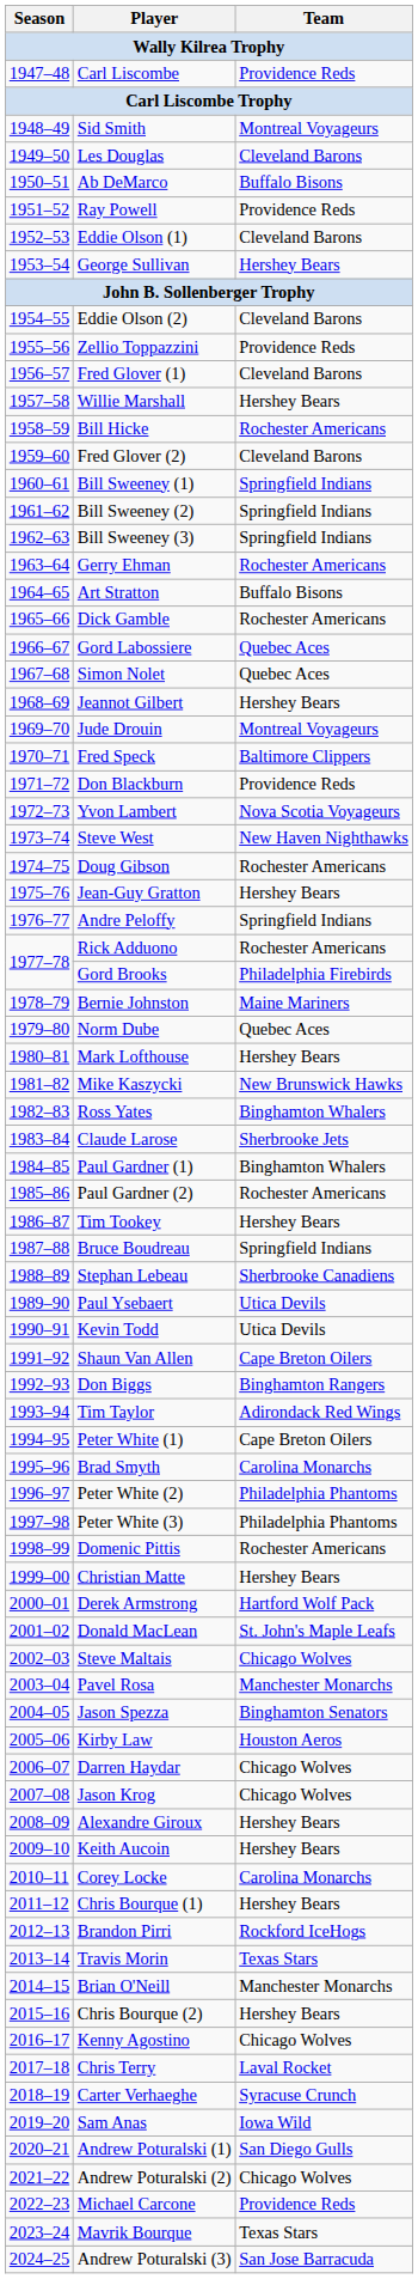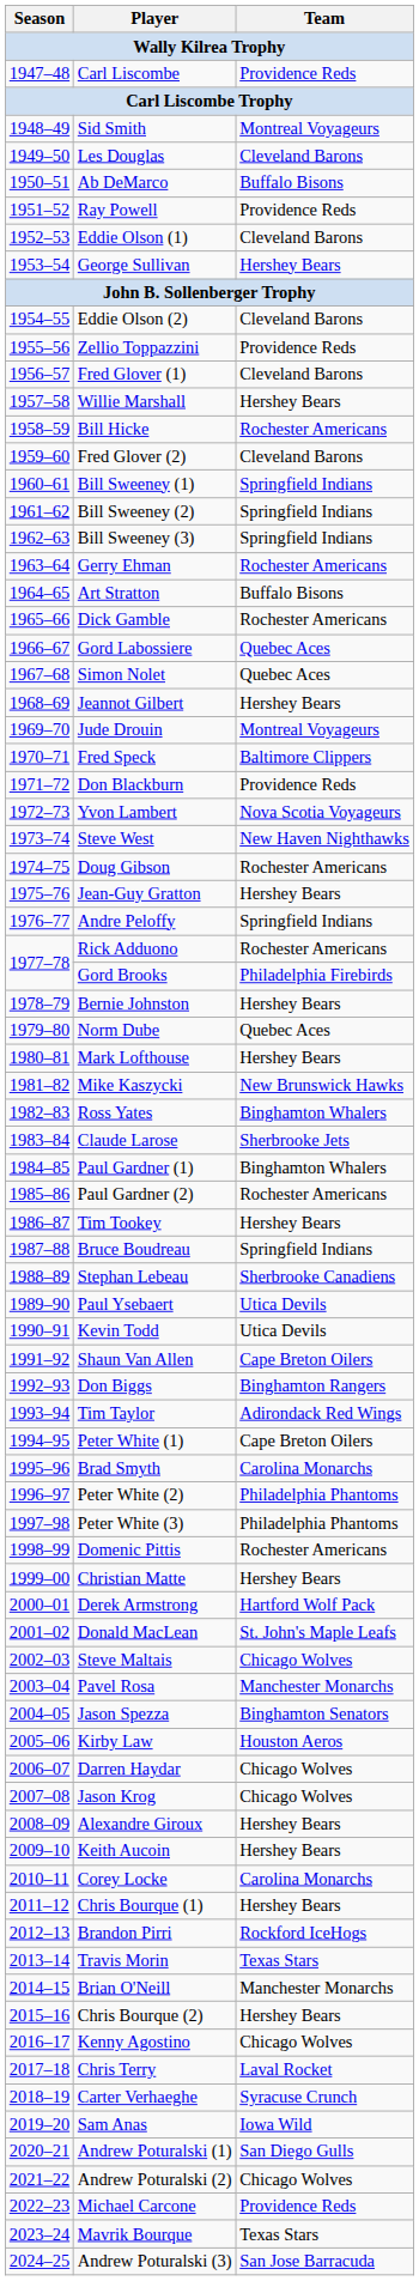Bernie Johnston | Team: Maine Mariners -> Hershey Bears
